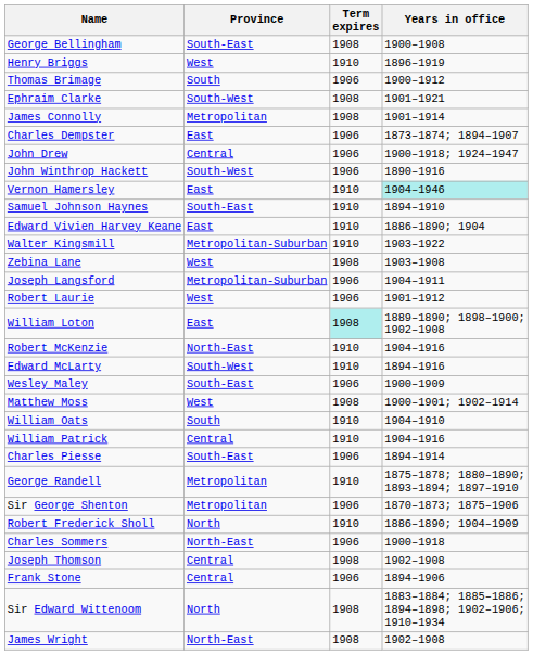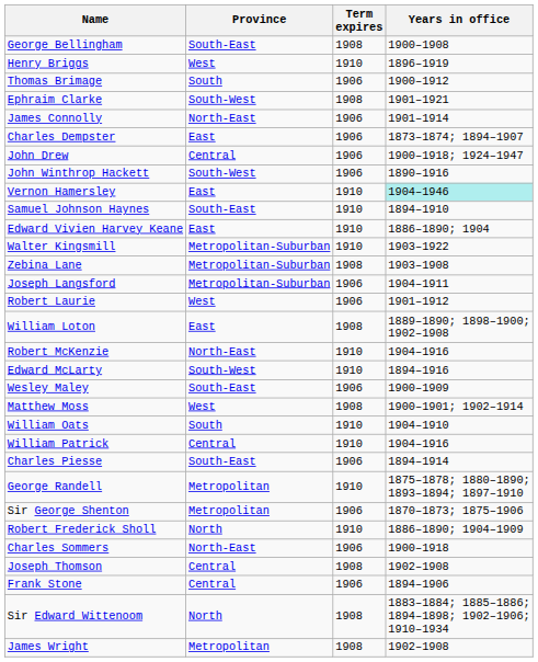James Connolly | Province: Metropolitan -> North-East
James Connolly | Term expires: 1908 -> 1906
Zebina Lane | Province: West -> Metropolitan-Suburban
William Loton | Term expires: paleturquoise background -> no background
James Wright | Province: North-East -> Metropolitan
